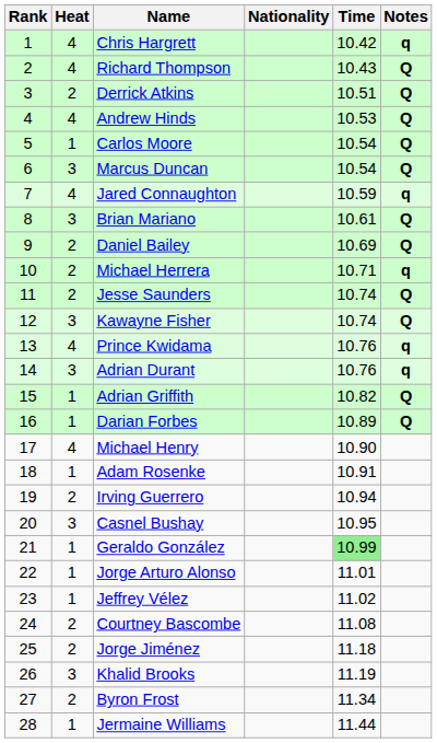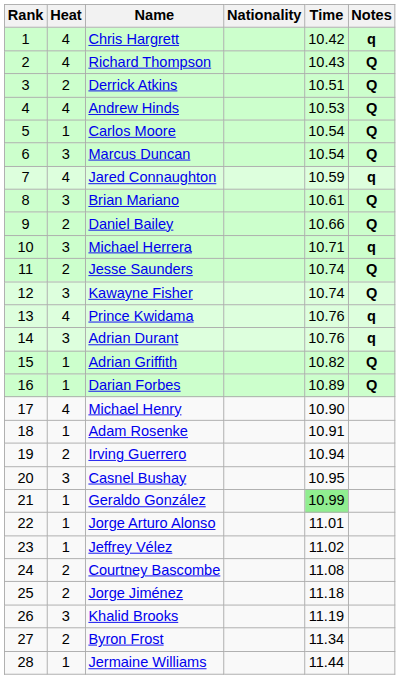Daniel Bailey | Time: 10.69 -> 10.66
Michael Herrera | Heat: 2 -> 3
